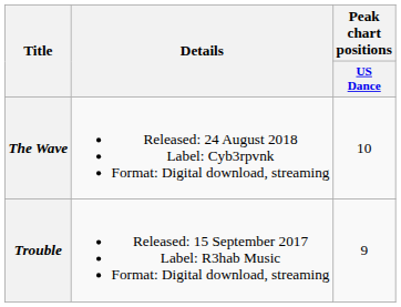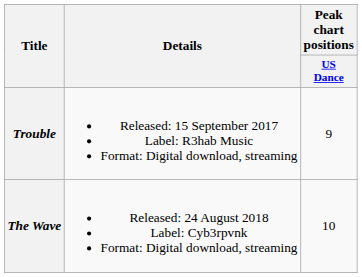rows swapped: Trouble <-> The Wave
